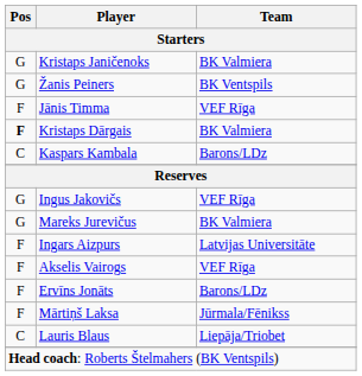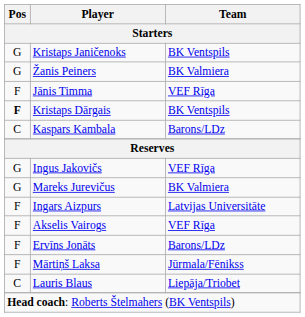Kristaps Janičenoks | Team: BK Valmiera -> BK Ventspils
Žanis Peiners | Team: BK Ventspils -> BK Valmiera
Kristaps Dārgais | Team: BK Valmiera -> BK Ventspils
